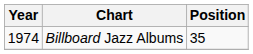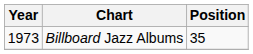Billboard Jazz Albums | Year: 1974 -> 1973
